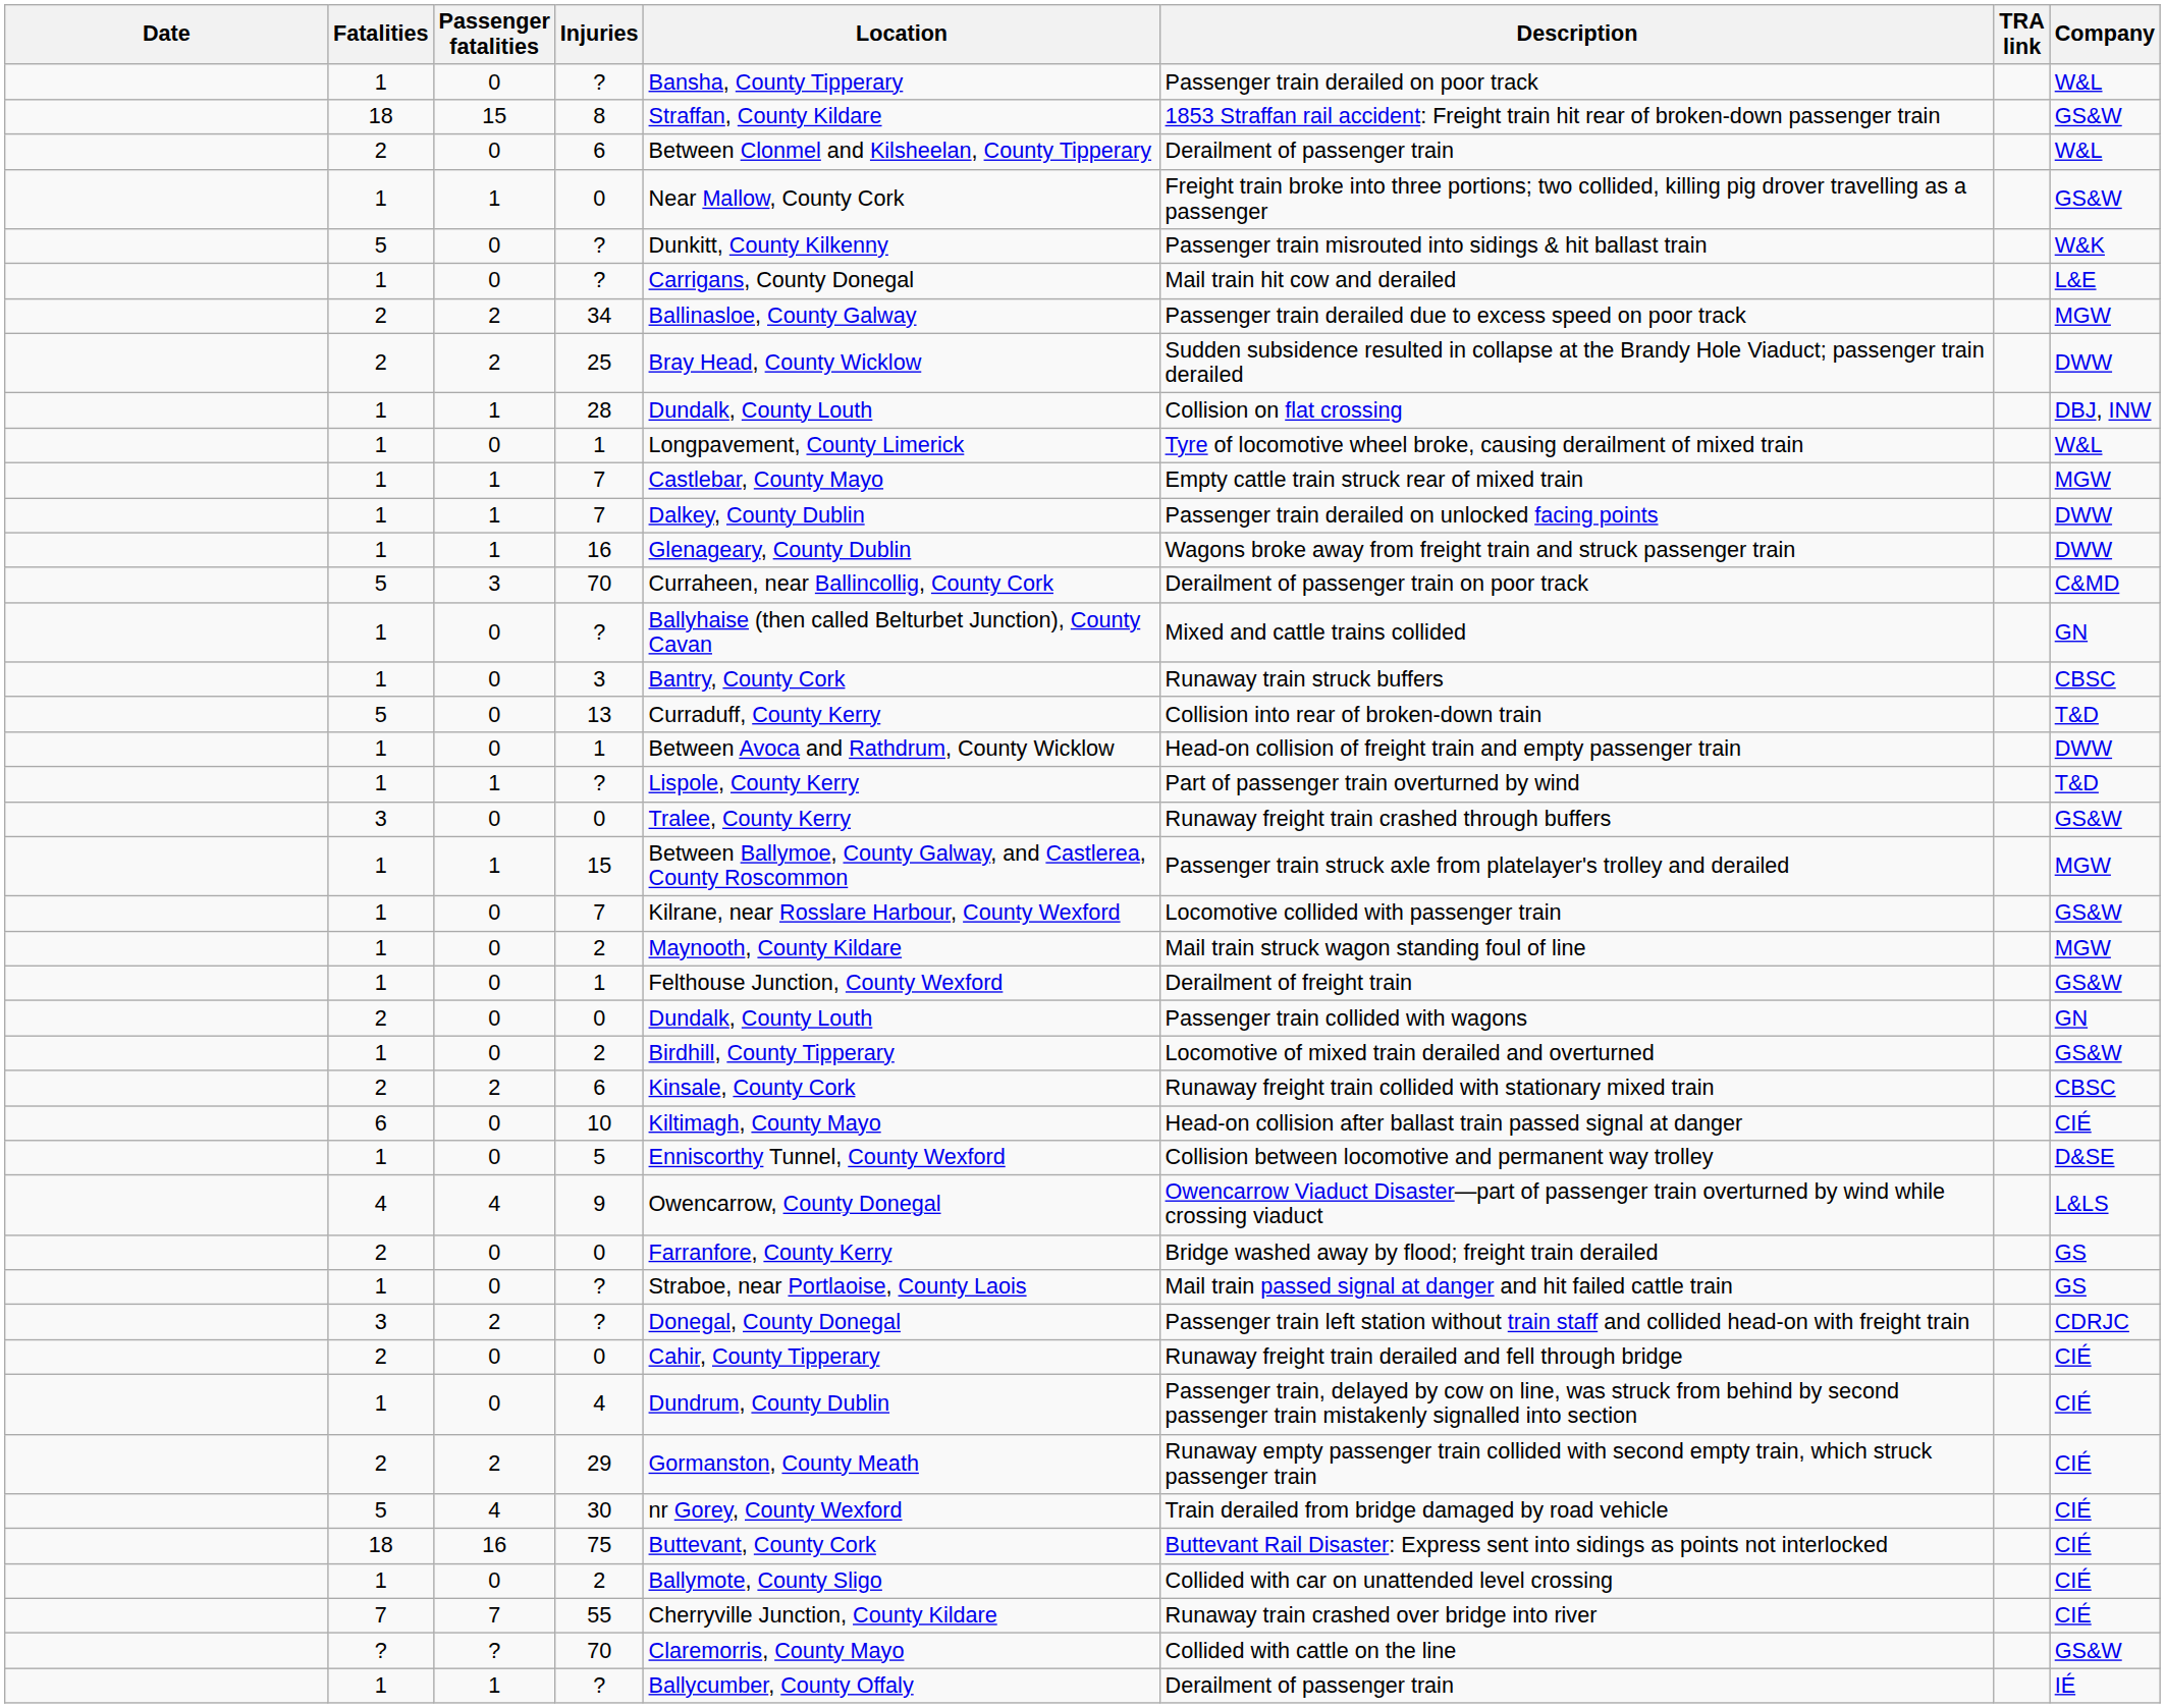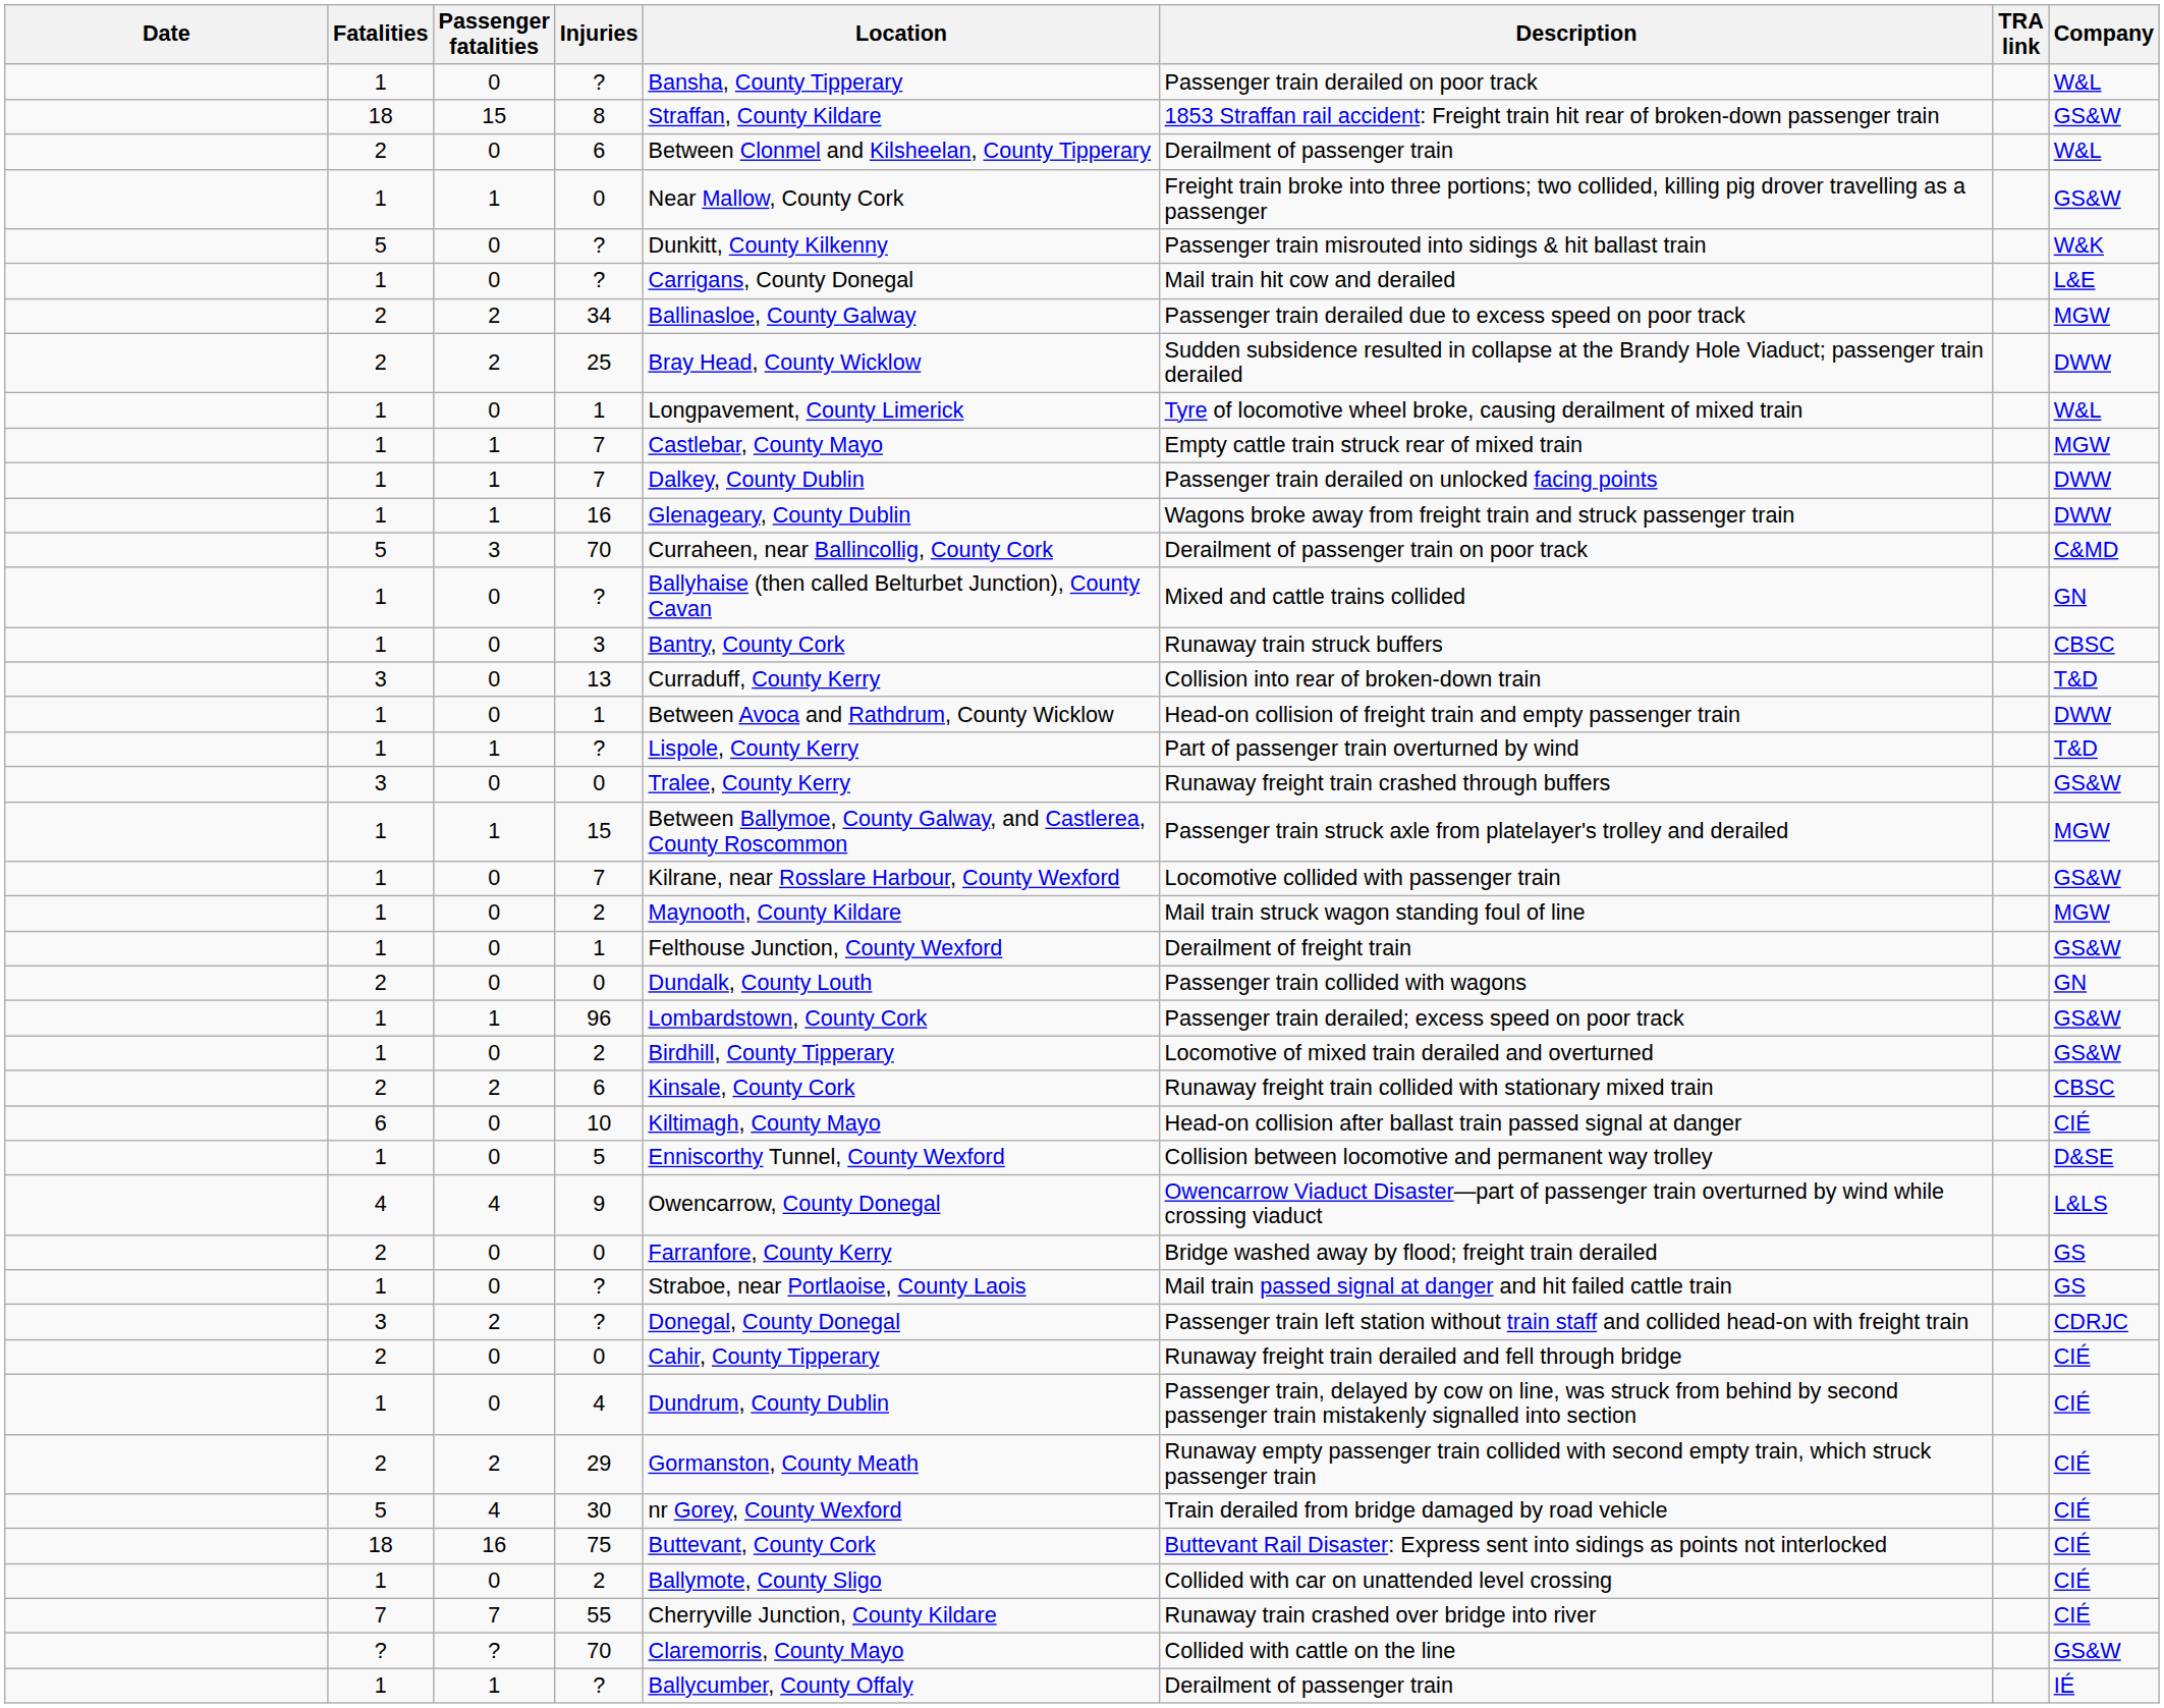- row: 1 | 1 | 28 | Dundalk, County Louth | Collision on flat crossing | DBJ, INW
13 | Fatalities: 5 -> 3
+ row: 1 | 1 | 96 | Lombardstown, County Cork | Passenger train derailed; excess speed on poor track | GS&W
